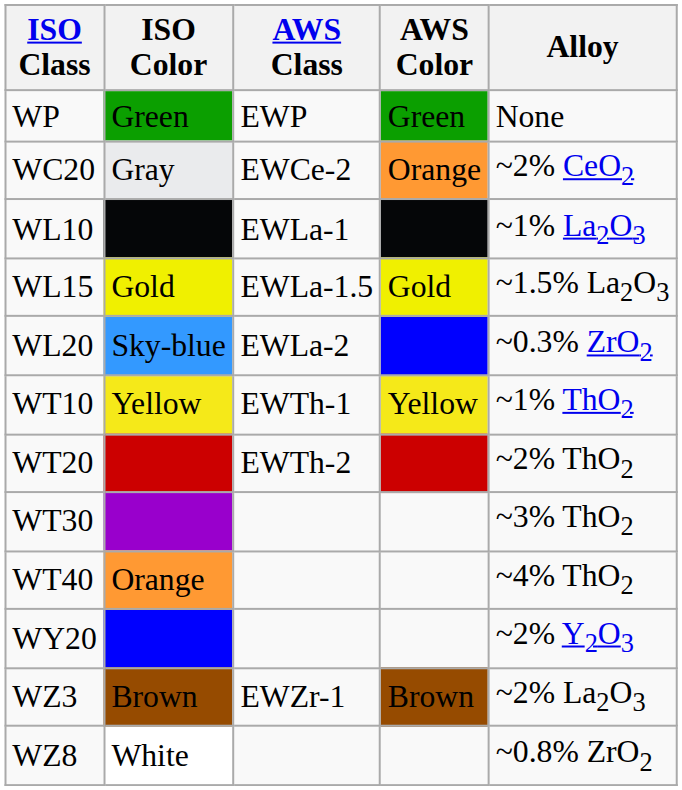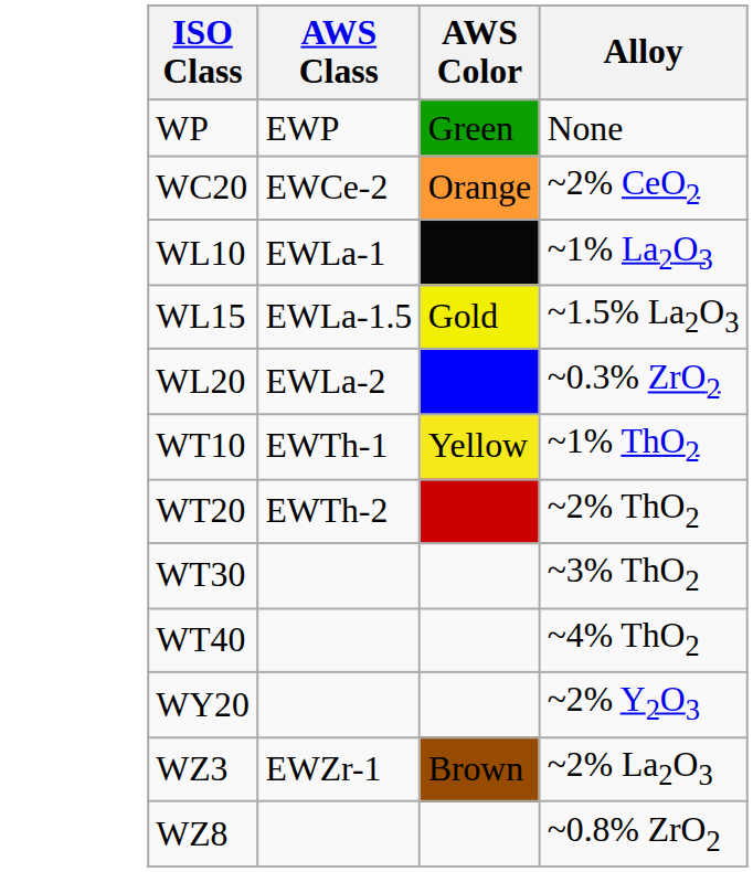- column: ISO Color | Green | Gray | Gold | Sky-blue | Yellow | Orange | Brown | White
